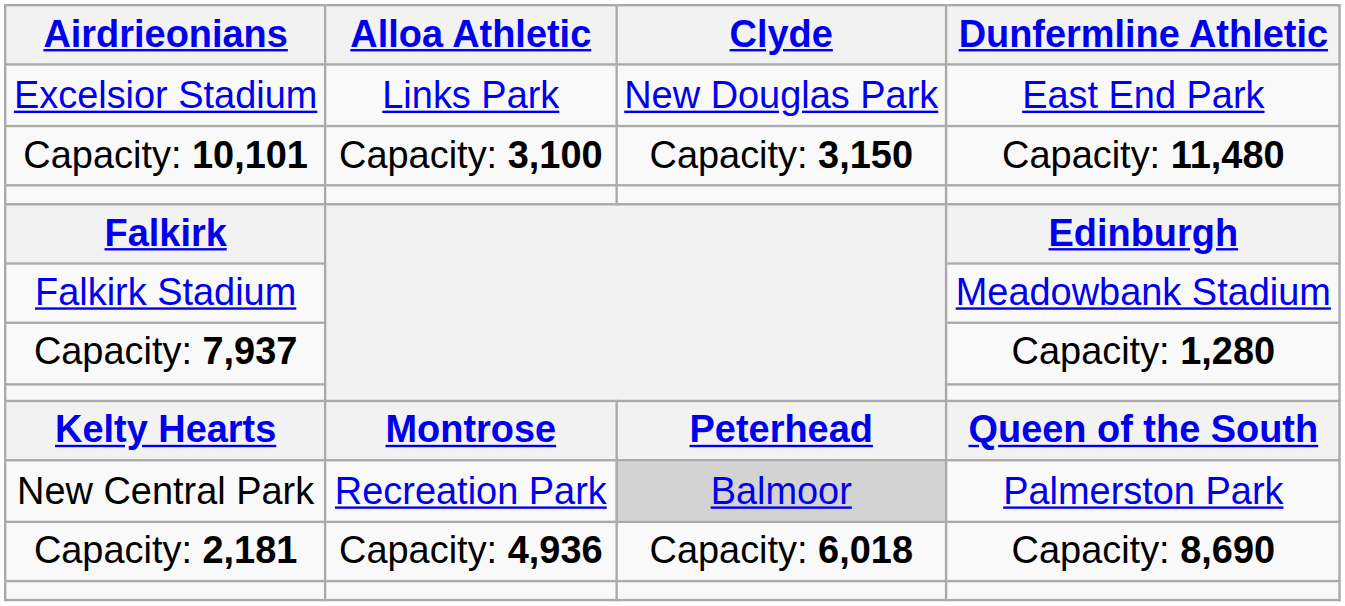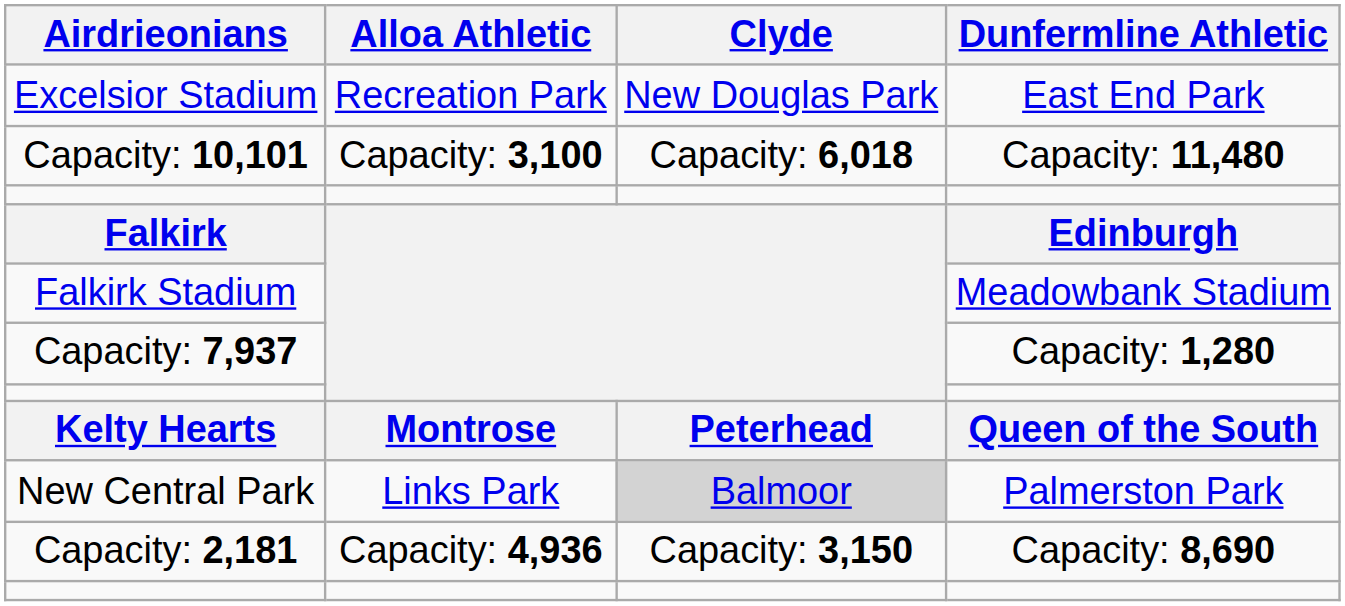Excelsior Stadium | Alloa Athletic: Links Park -> Recreation Park
Capacity: 10,101 | Clyde: Capacity: 3,150 -> Capacity: 6,018
New Central Park | Alloa Athletic: Recreation Park -> Links Park
Capacity: 2,181 | Clyde: Capacity: 6,018 -> Capacity: 3,150
